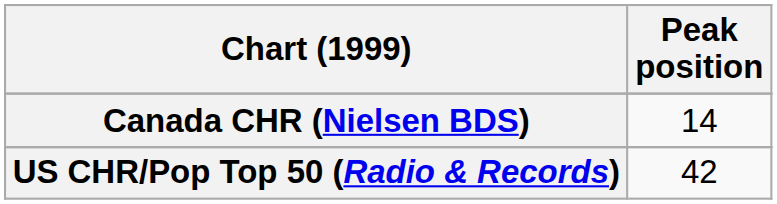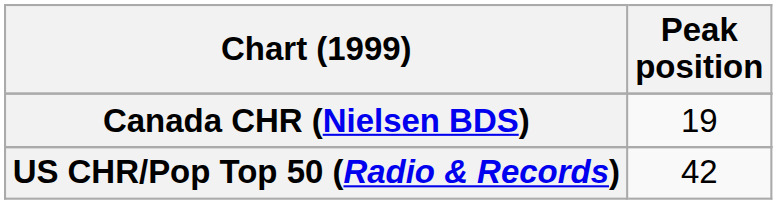Canada CHR (Nielsen BDS) | Peak position: 14 -> 19
